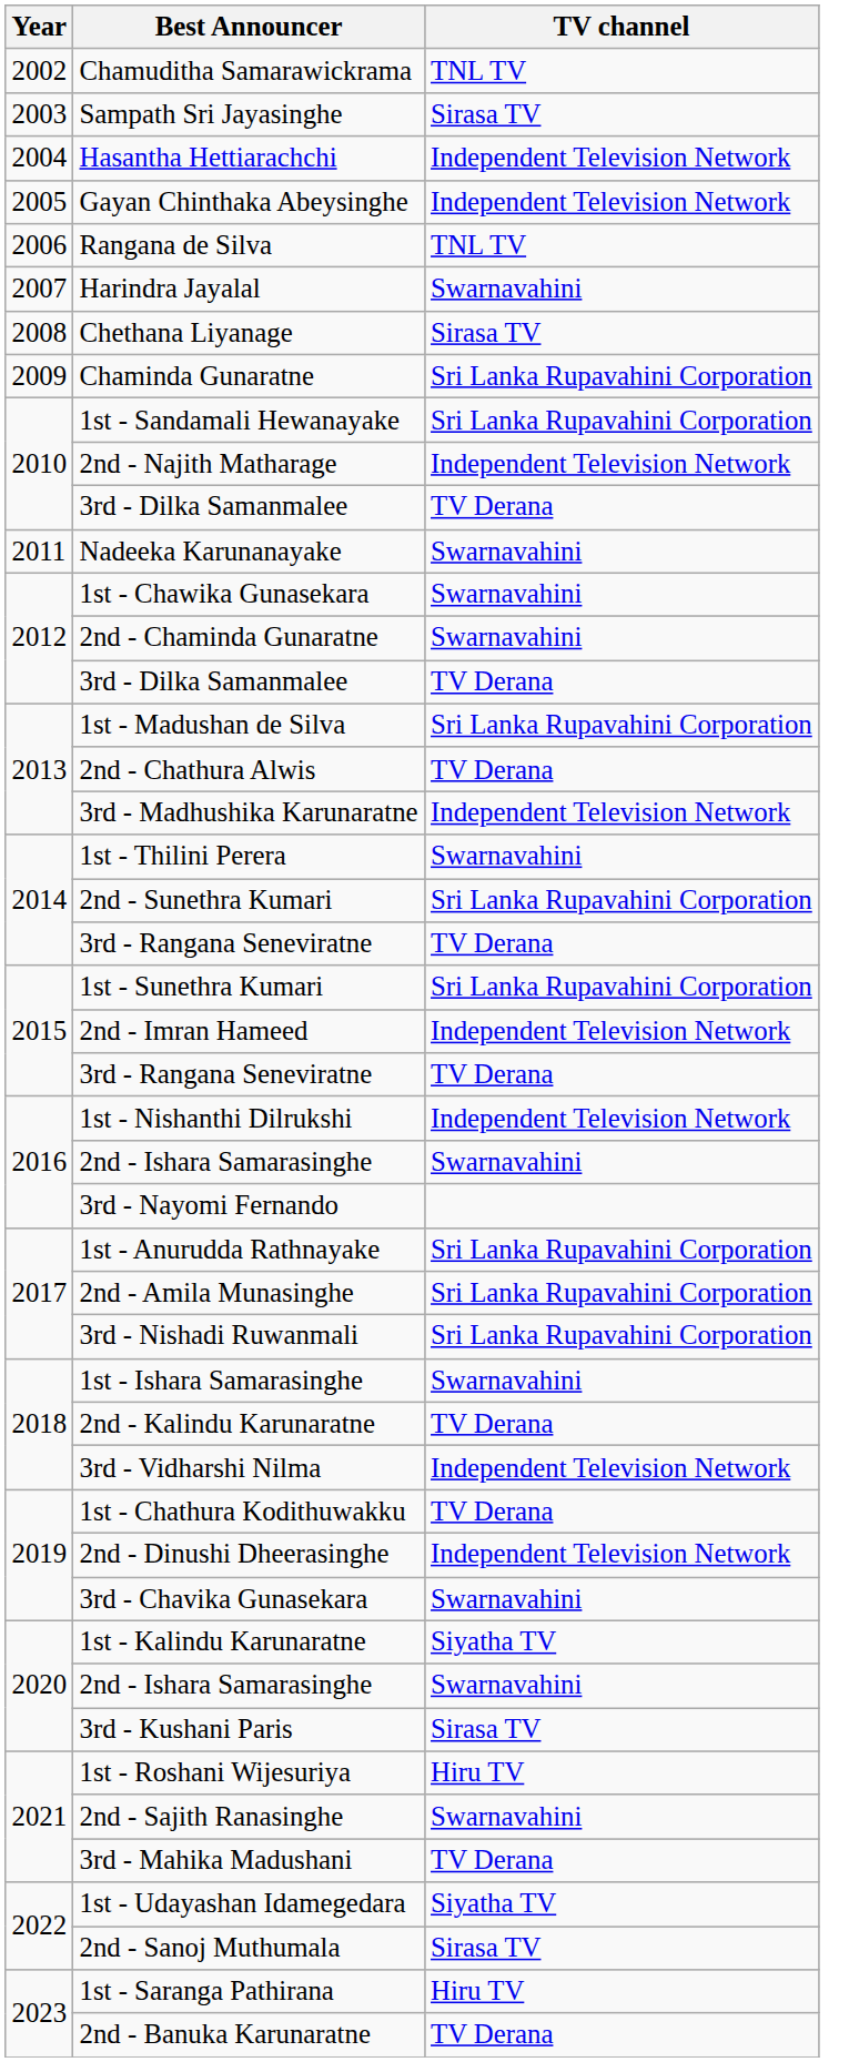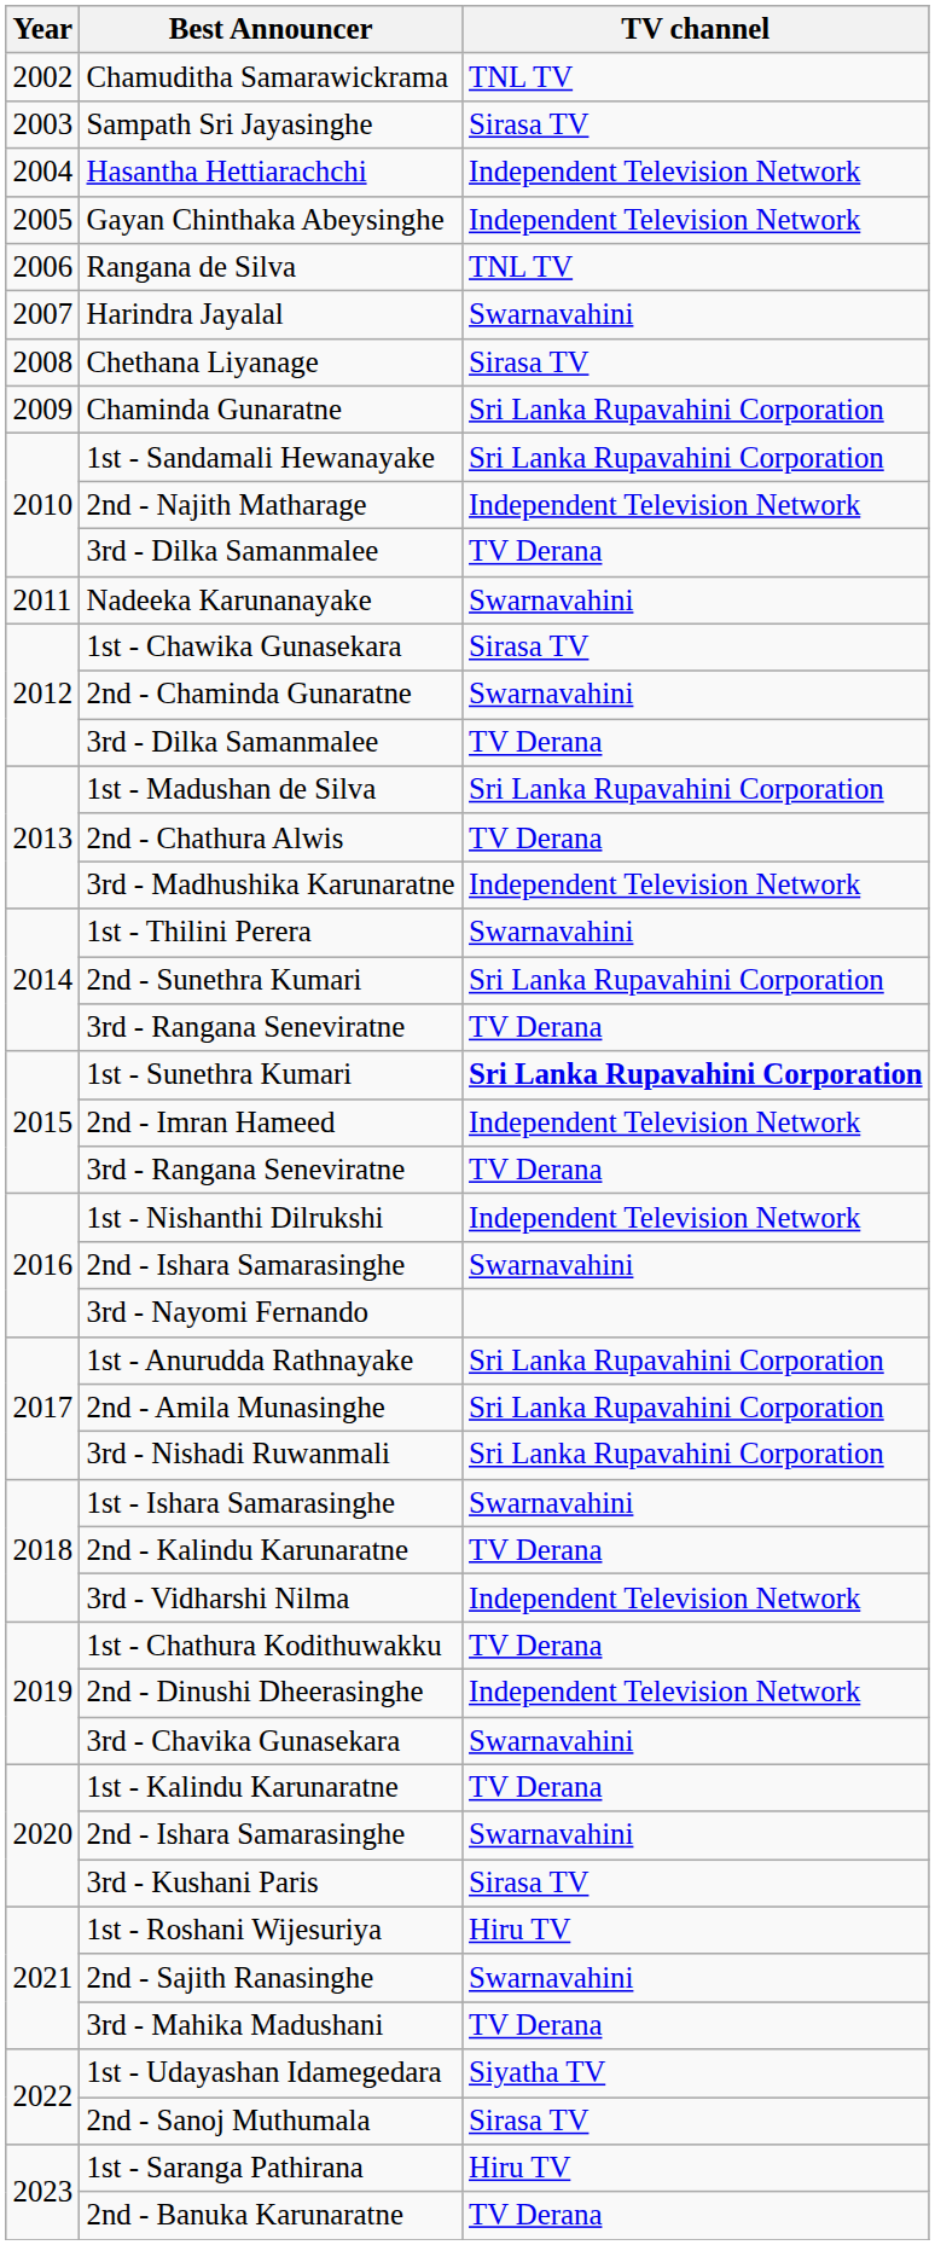1st - Chawika Gunasekara | TV channel: Swarnavahini -> Sirasa TV
1st - Sunethra Kumari | TV channel: normal -> bold
1st - Kalindu Karunaratne | TV channel: Siyatha TV -> TV Derana
